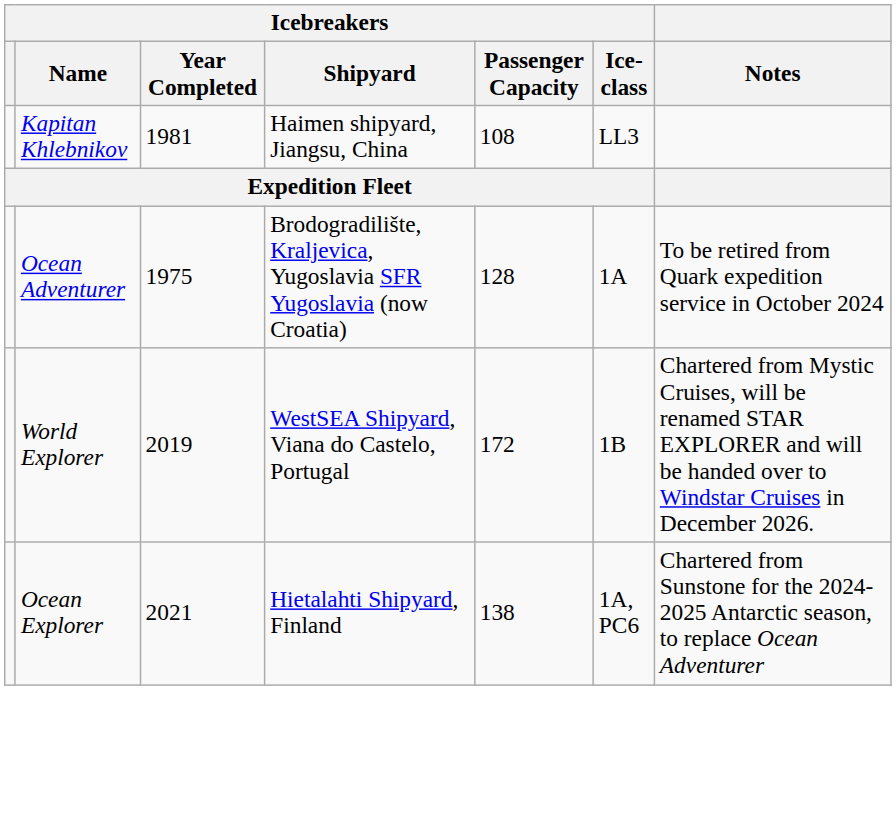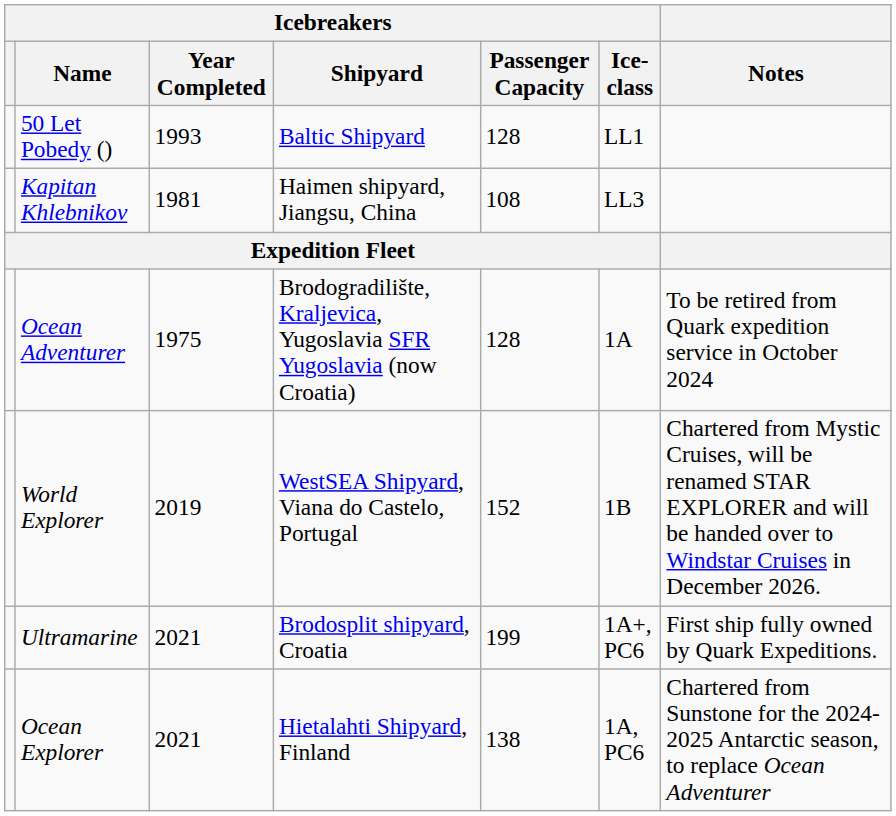+ row: 50 Let Pobedy () | 1993 | Baltic Shipyard | 128 | LL1
World Explorer | Icebreakers / Passenger Capacity: 172 -> 152
+ row: Ultramarine | 2021 | Brodosplit shipyard, Croatia | 199 | 1A+, PC6 | First ship fully owned by Quark Expeditions.
